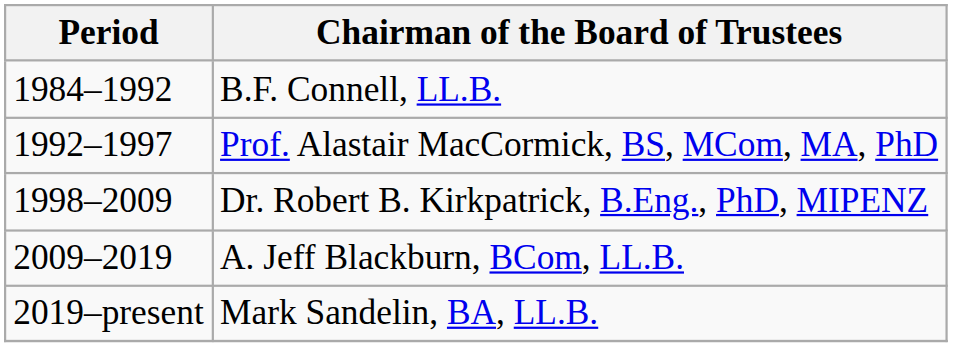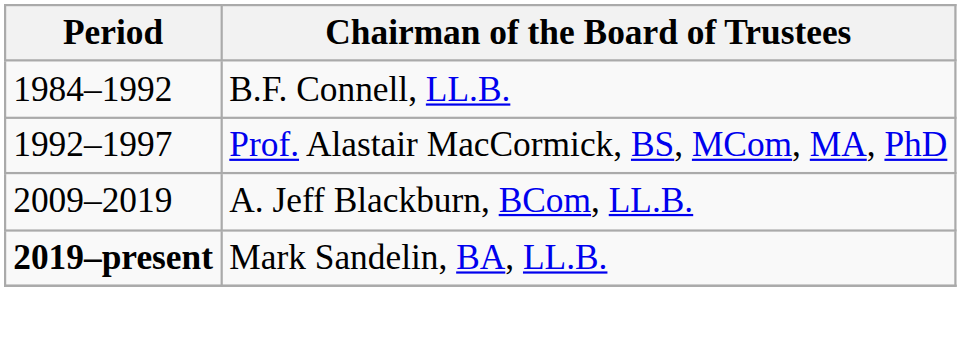- row: 1998–2009 | Dr. Robert B. Kirkpatrick, B.Eng., PhD, MIPENZ
Mark Sandelin, BA, LL.B. | Period: normal -> bold
